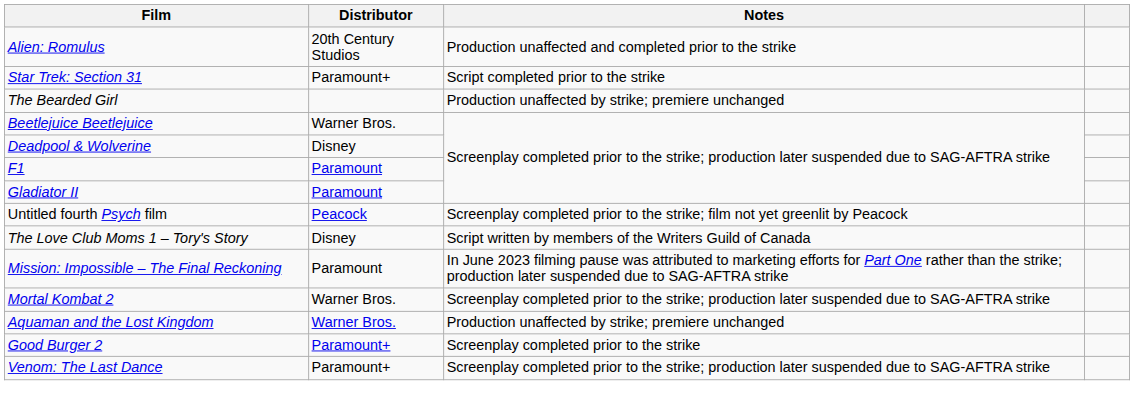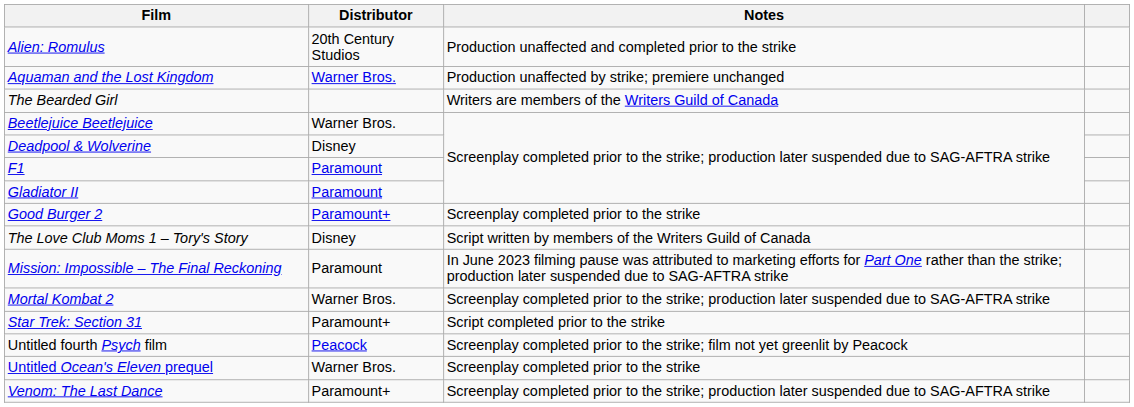rows swapped: Aquaman and the Lost Kingdom <-> Star Trek: Section 31
The Bearded Girl | Notes: Production unaffected by strike; premiere unchanged -> Writers are members of the Writers Guild of Canada
rows swapped: Good Burger 2 <-> Untitled fourth Psych film
+ row: Untitled Ocean's Eleven prequel | Warner Bros. | Screenplay completed prior to the strike
